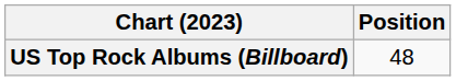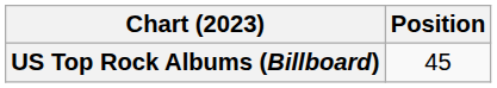US Top Rock Albums (Billboard) | Position: 48 -> 45
